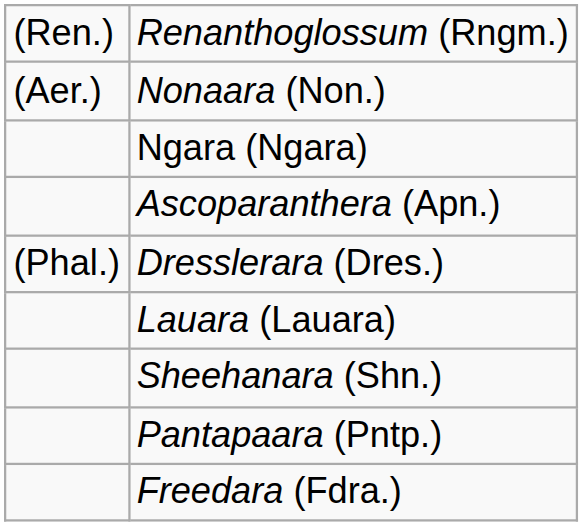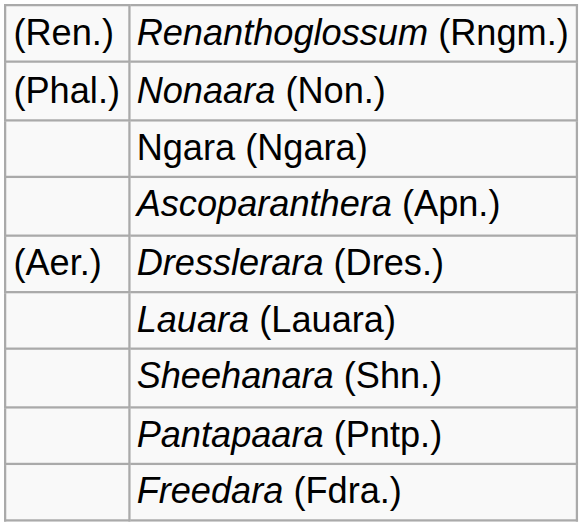Nonaara (Non.) | column 1: (Aer.) -> (Phal.)
Dresslerara (Dres.) | column 1: (Phal.) -> (Aer.)
